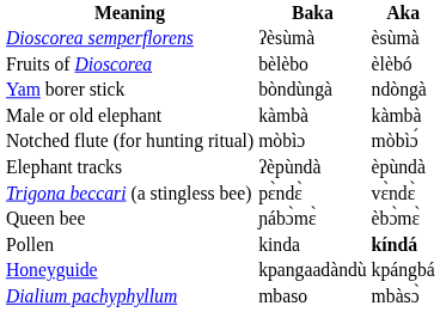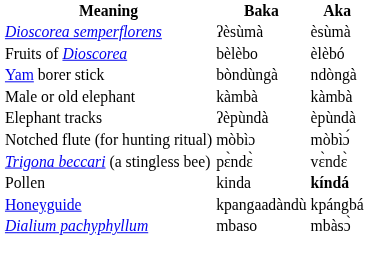rows swapped: Elephant tracks <-> Notched flute (for hunting ritual)
- row: Queen bee | ɲábɔ̀mɛ̀ | èbɔ̀mɛ̀
